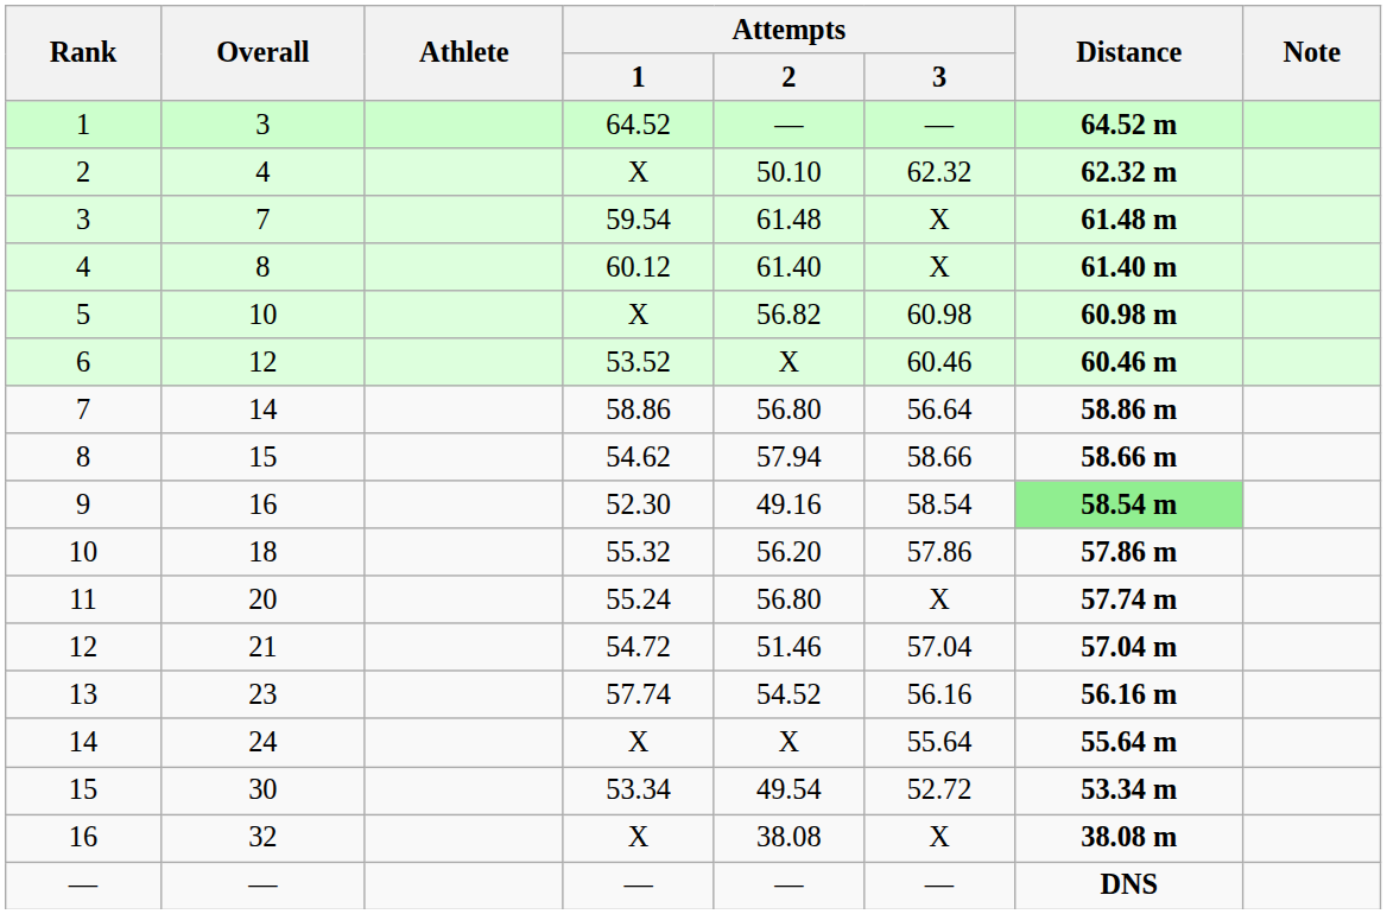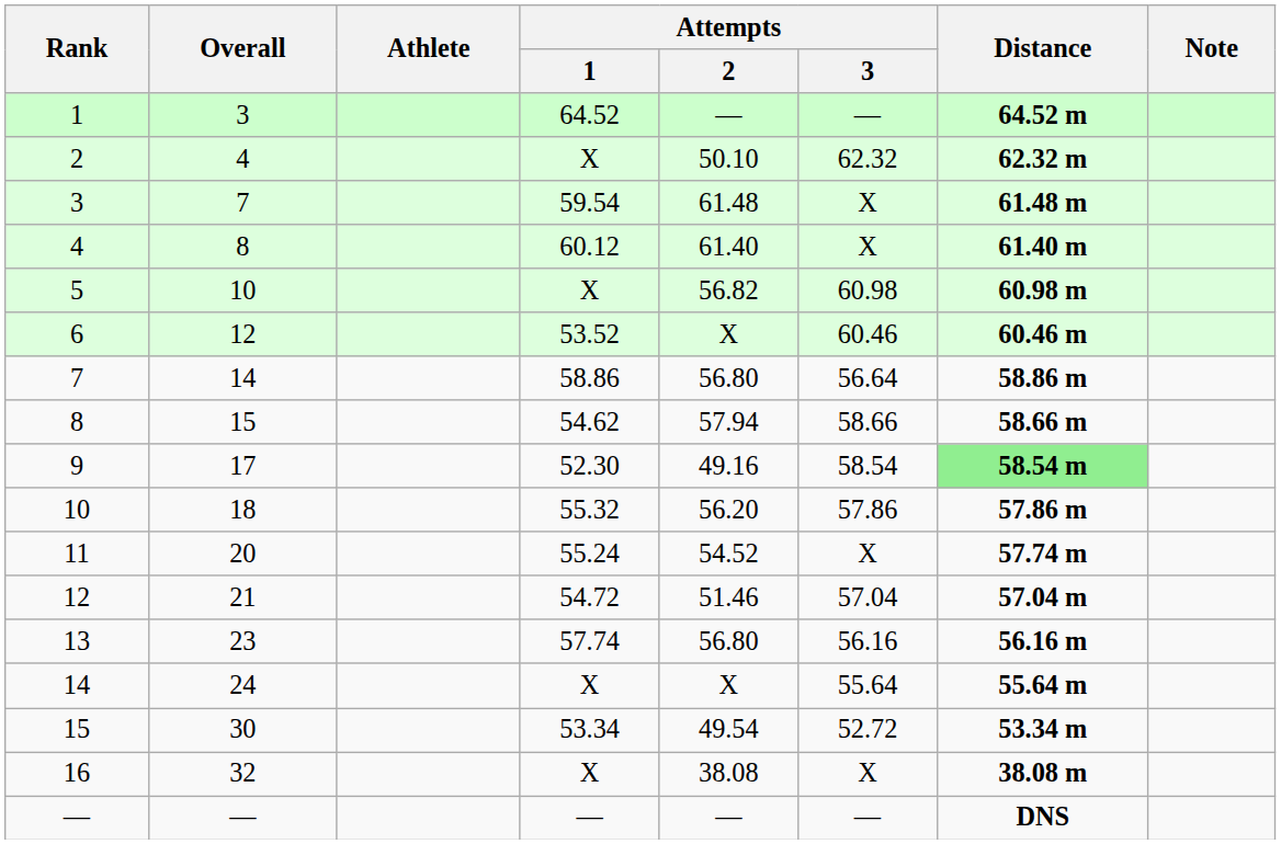9 | Overall: 16 -> 17
11 | Attempts / 2: 56.80 -> 54.52
13 | Attempts / 2: 54.52 -> 56.80
